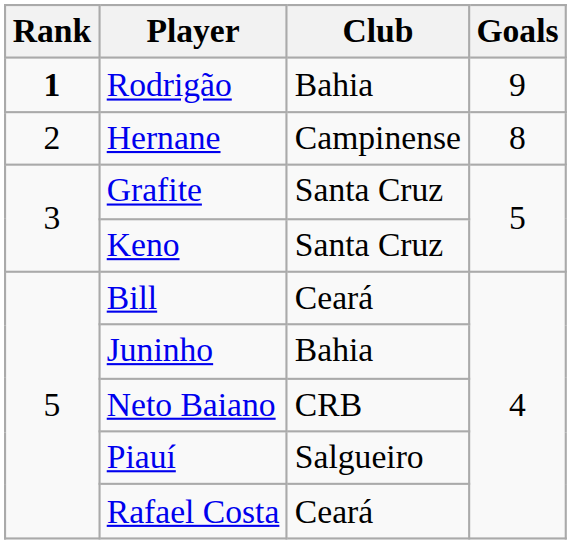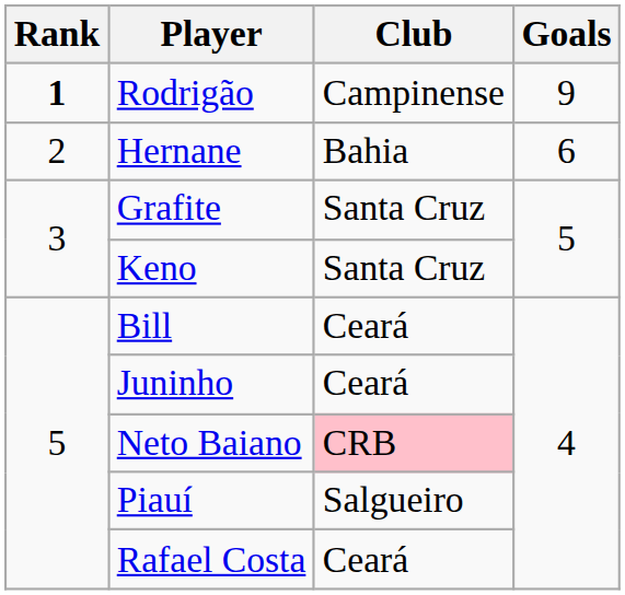Rodrigão | Club: Bahia -> Campinense
Hernane | Club: Campinense -> Bahia
Hernane | Goals: 8 -> 6
Juninho | Club: Bahia -> Ceará
Neto Baiano | Club: no background -> pink background
